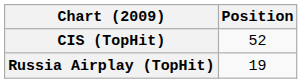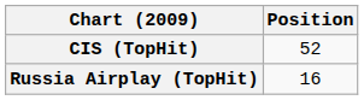Russia Airplay (TopHit) | Position: 19 -> 16
